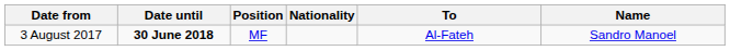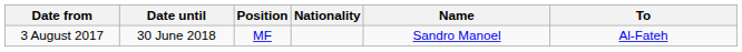columns swapped: Name <-> To
3 August 2017 | Date until: bold -> normal
